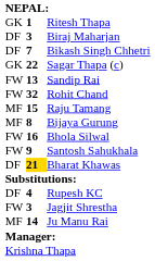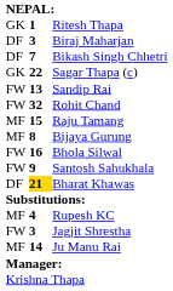Rupesh KC | column 1: DF -> MF
